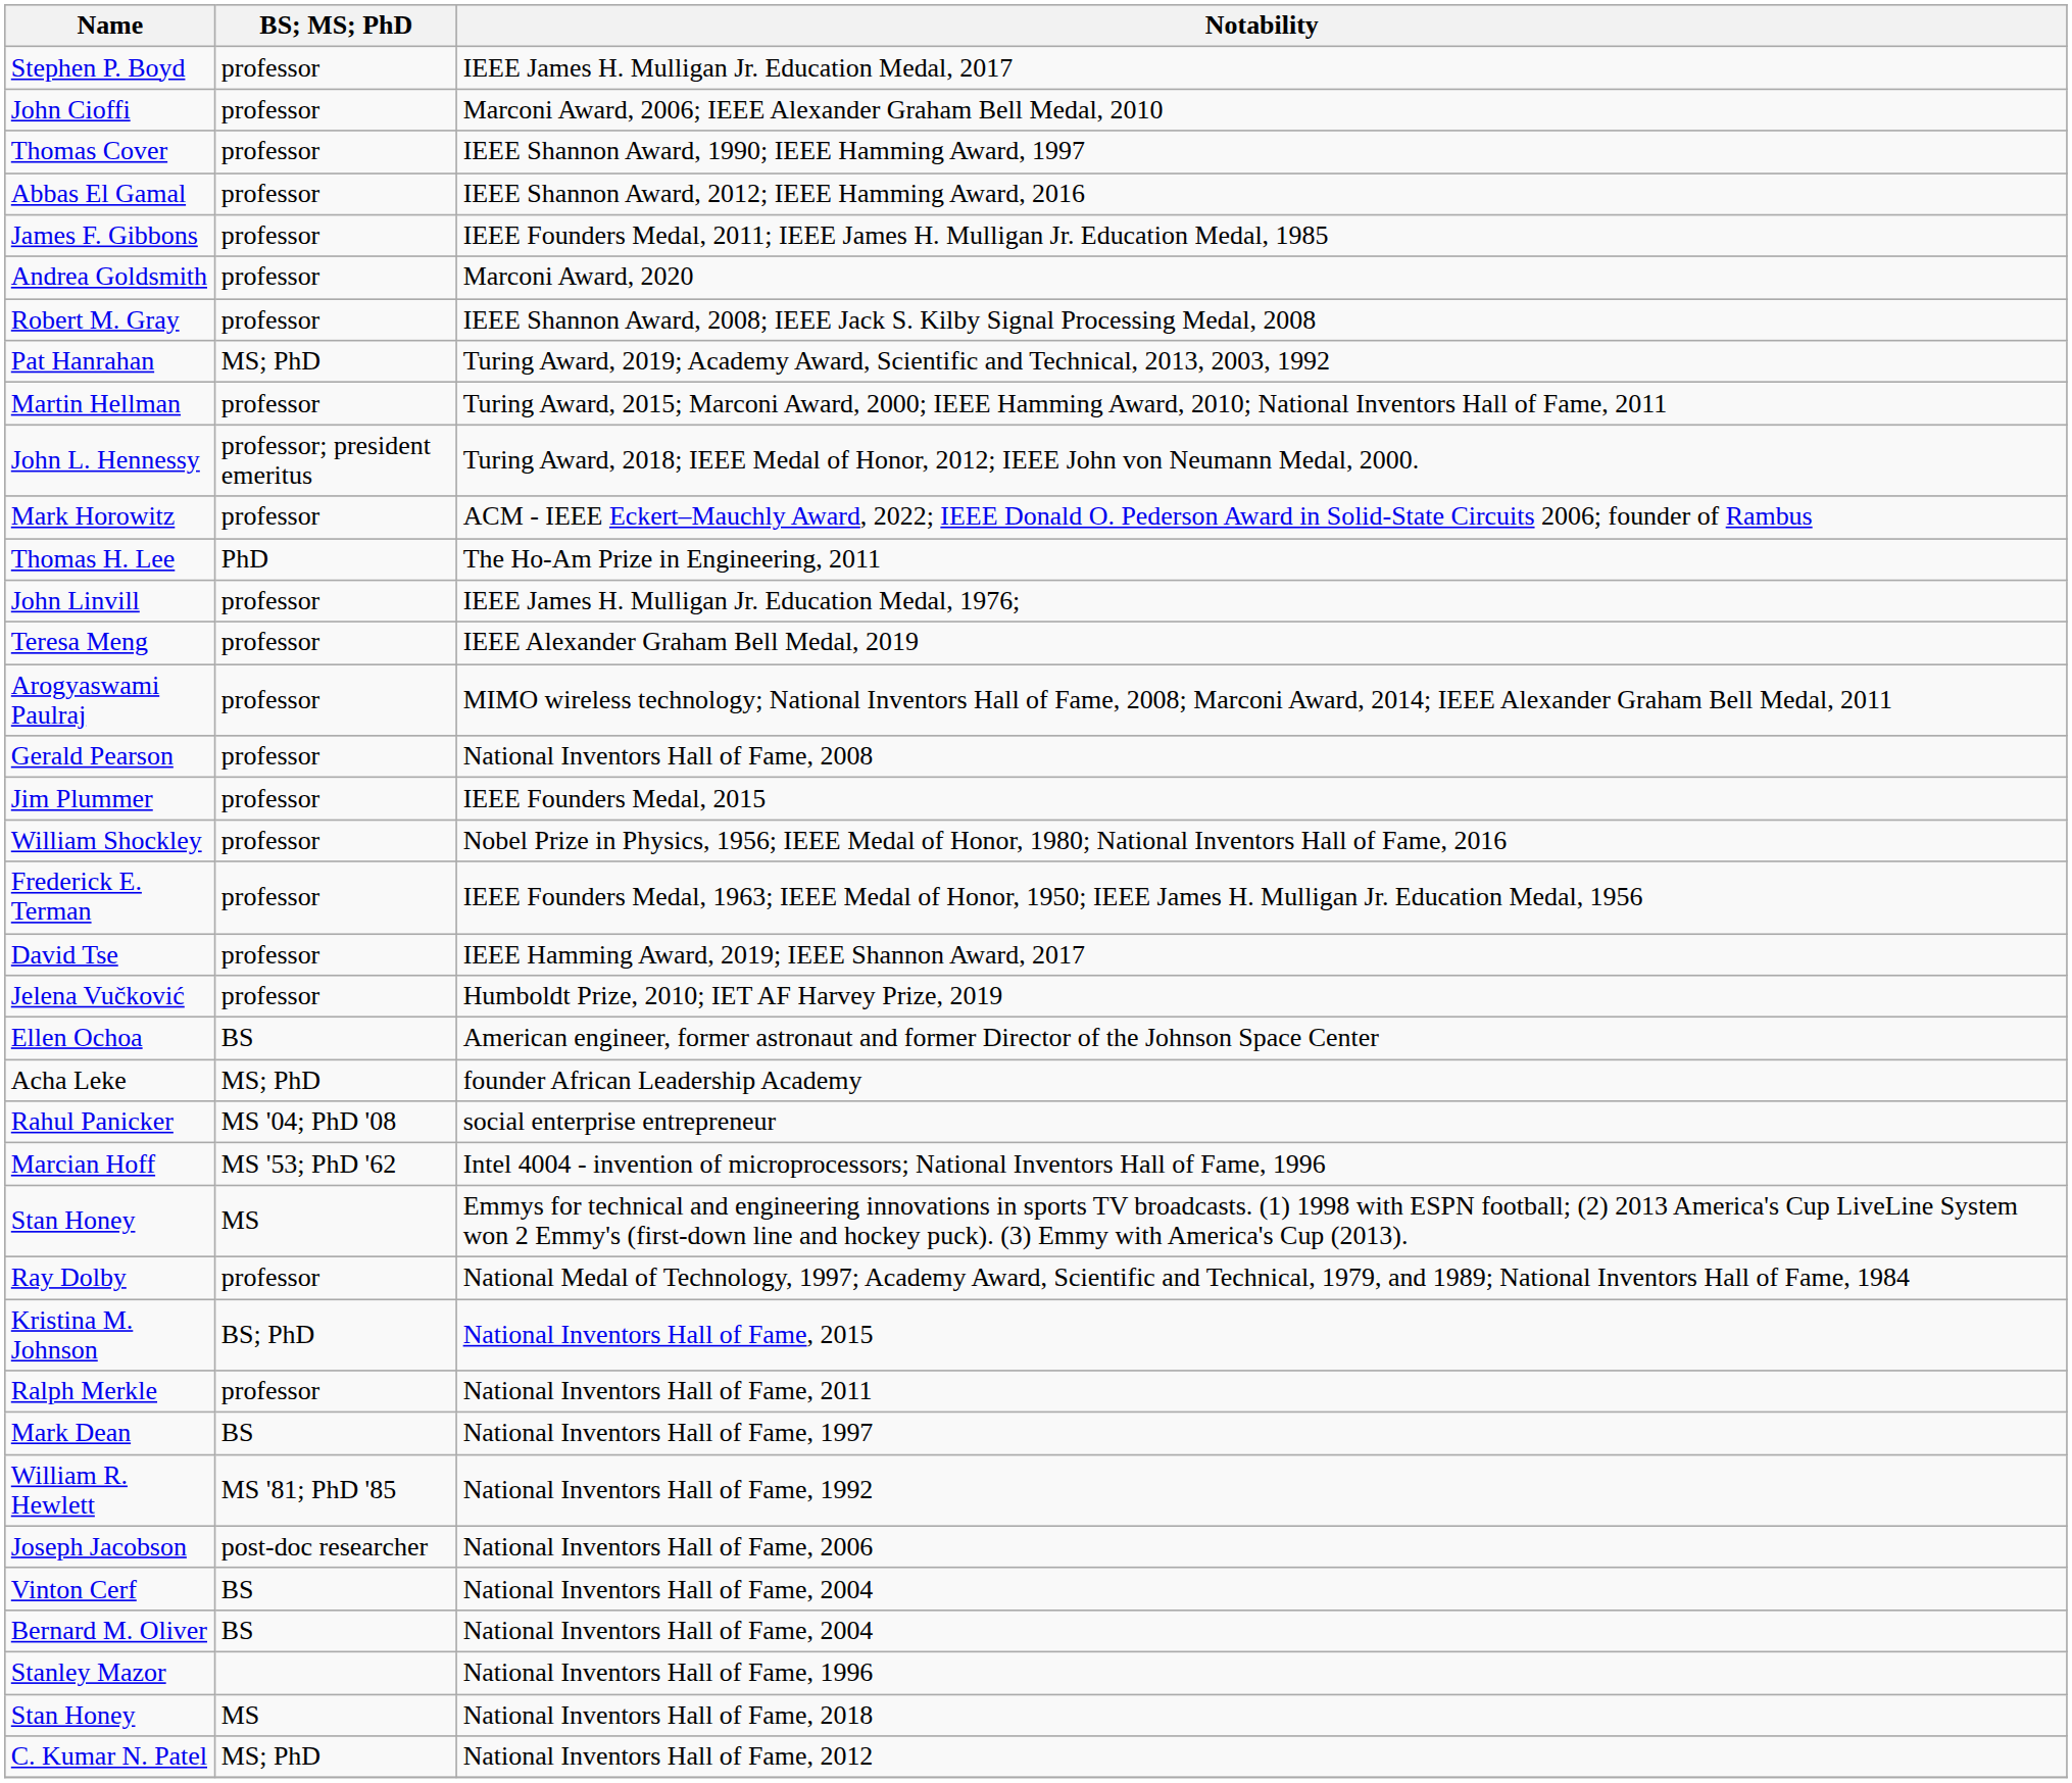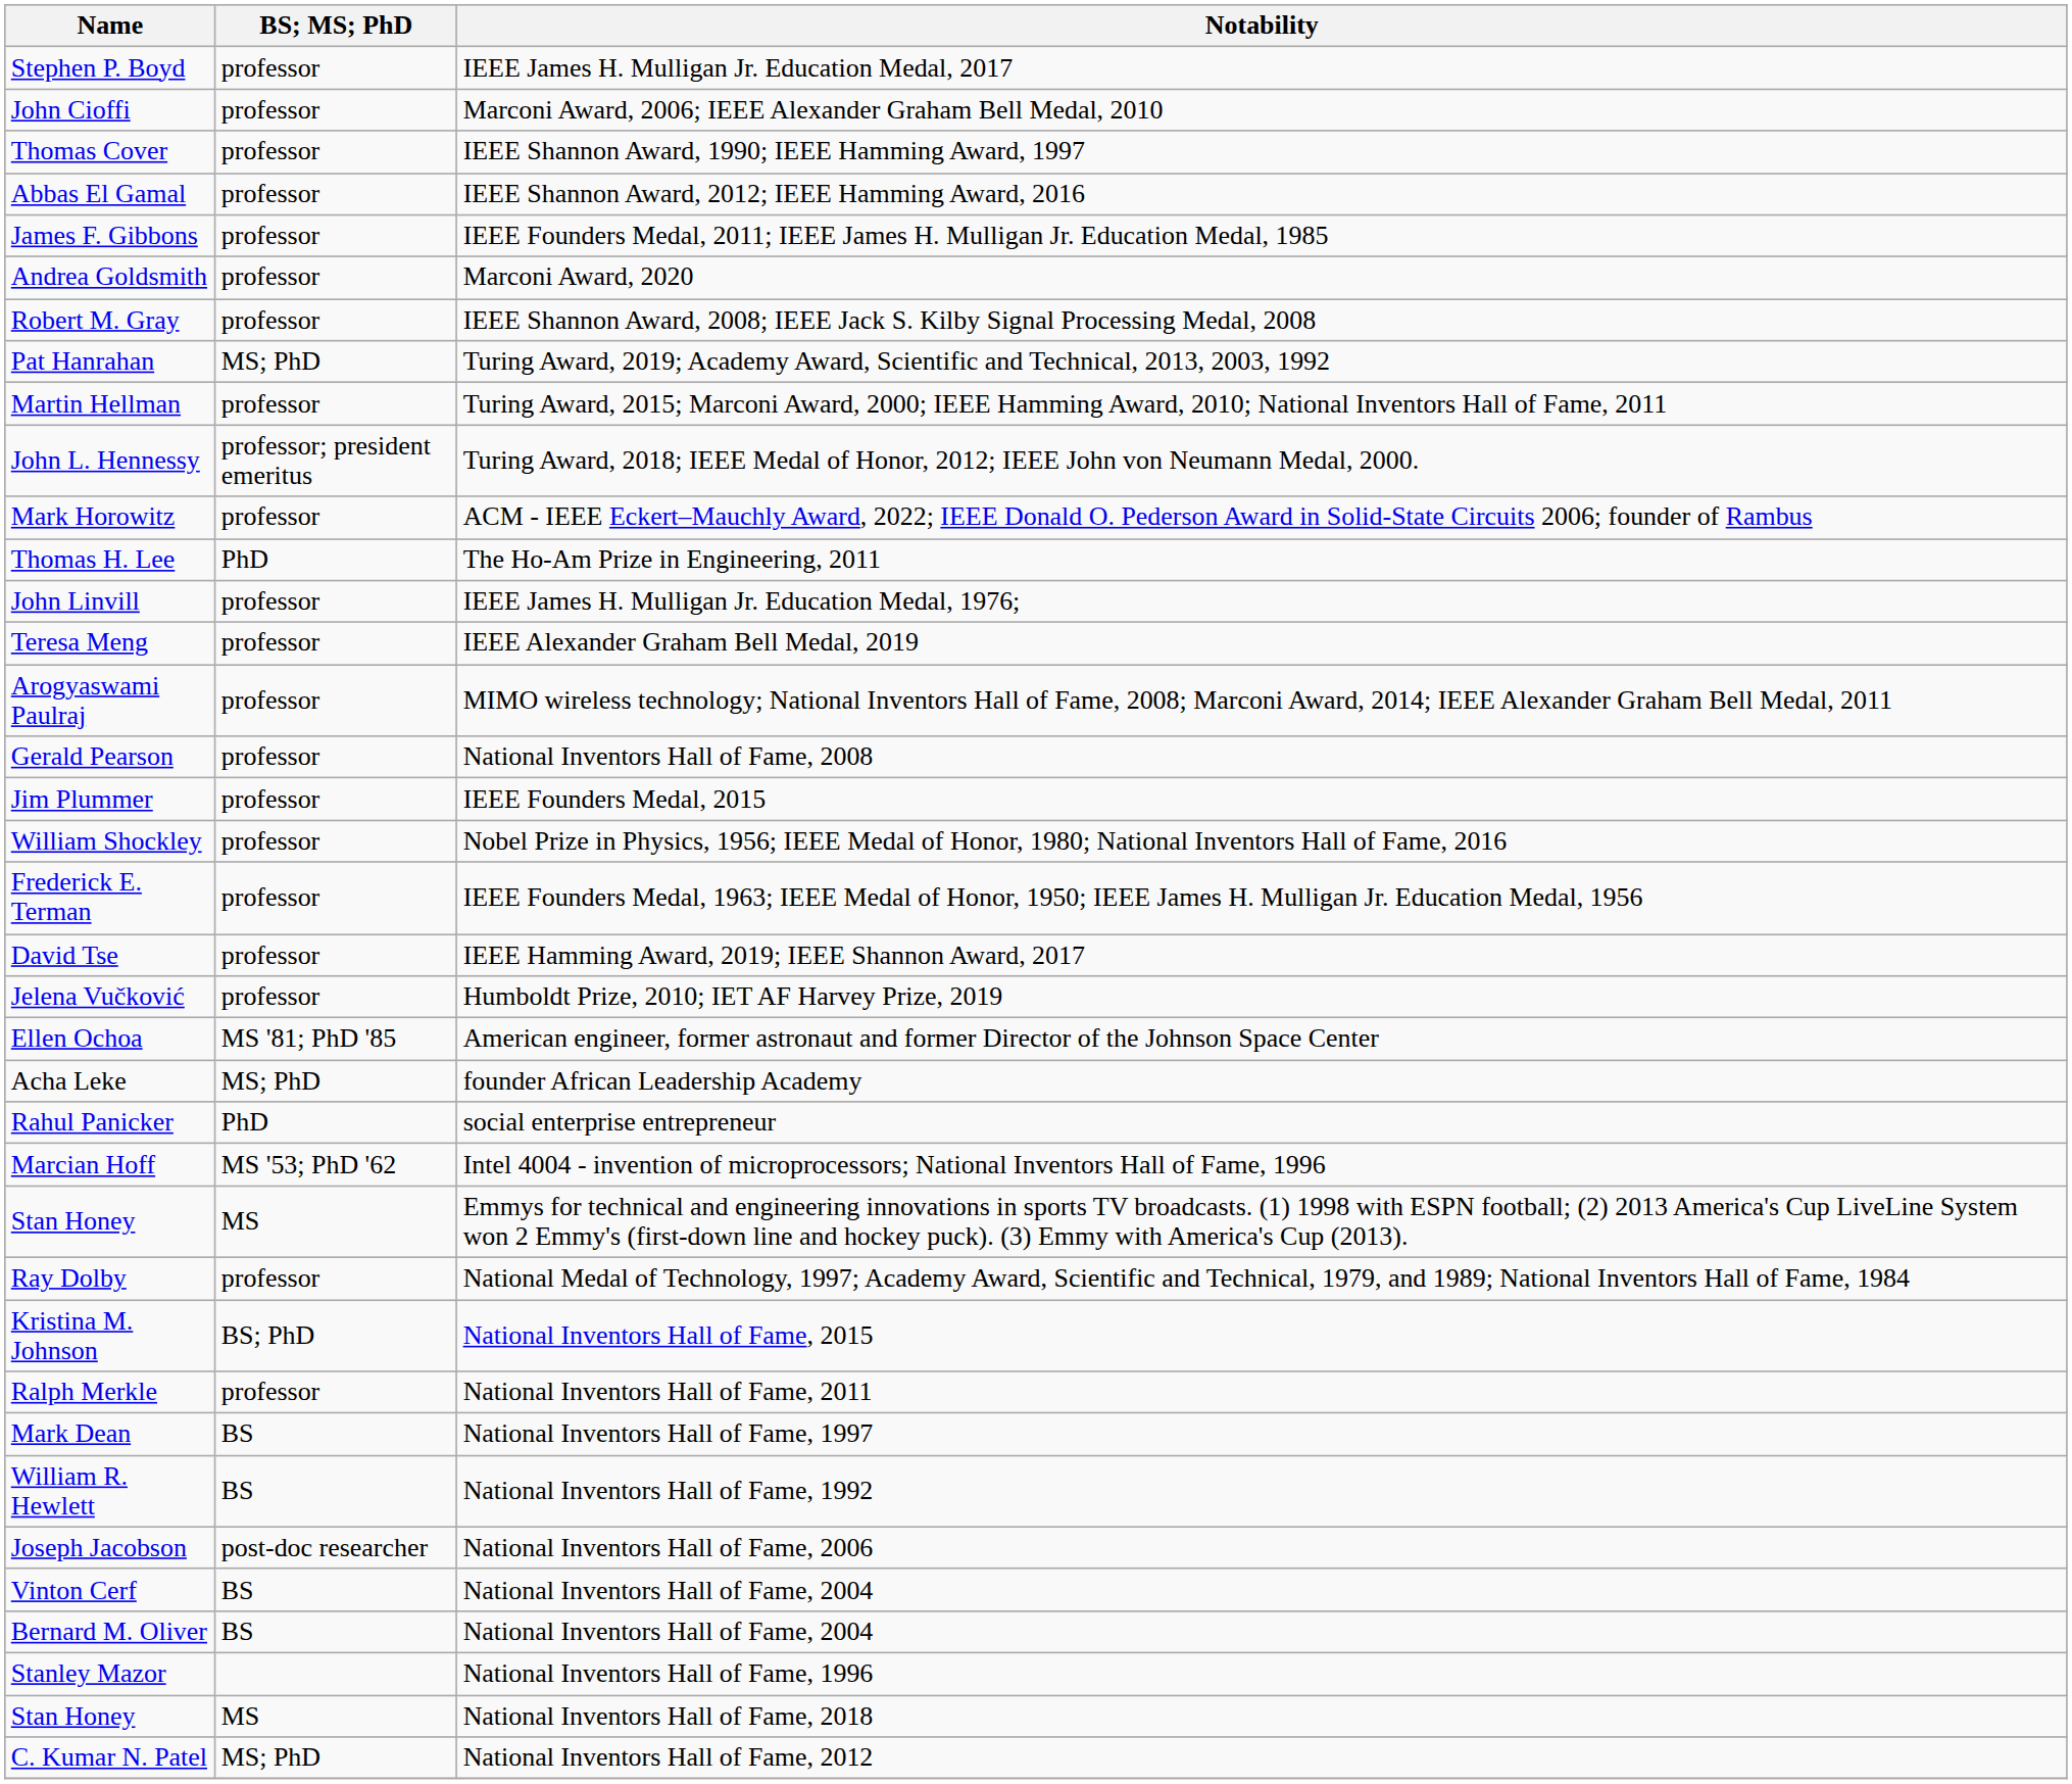Ellen Ochoa | BS; MS; PhD: BS -> MS '81; PhD '85
Rahul Panicker | BS; MS; PhD: MS '04; PhD '08 -> PhD
William R. Hewlett | BS; MS; PhD: MS '81; PhD '85 -> BS
